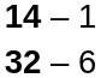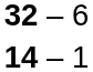rows swapped: 32 – 6 <-> 14 – 1
